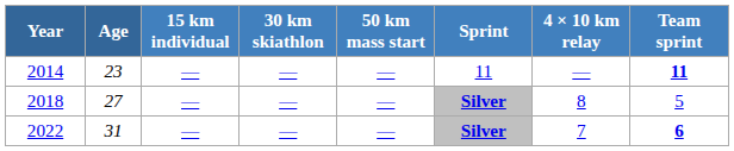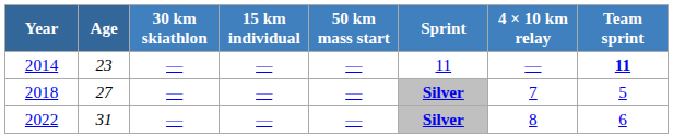columns swapped: 15 km individual <-> 30 km skiathlon
2018 | 4 × 10 km relay: 8 -> 7
2022 | 4 × 10 km relay: 7 -> 8
2022 | Team sprint: bold -> normal
